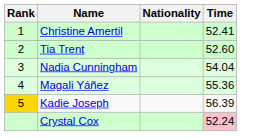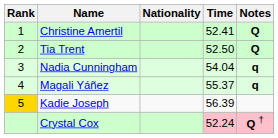+ column: Notes | Q | Q | q | q | Q †
Tia Trent | Time: 52.60 -> 52.50
Magali Yáñez | Time: 55.36 -> 55.37
